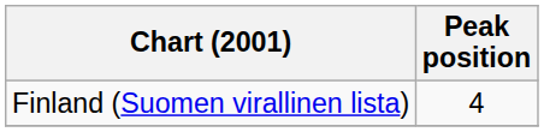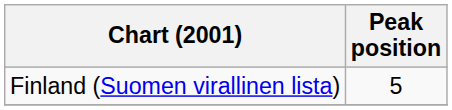Finland (Suomen virallinen lista) | Peak position: 4 -> 5
